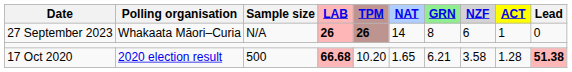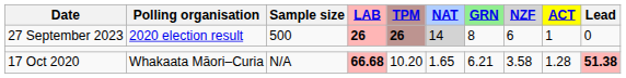27 September 2023 | Polling organisation: Whakaata Māori–Curia -> 2020 election result
27 September 2023 | Sample size: N/A -> 500
27 September 2023 | NAT: no background -> lightgrey background
17 Oct 2020 | Polling organisation: 2020 election result -> Whakaata Māori–Curia
17 Oct 2020 | Sample size: 500 -> N/A
